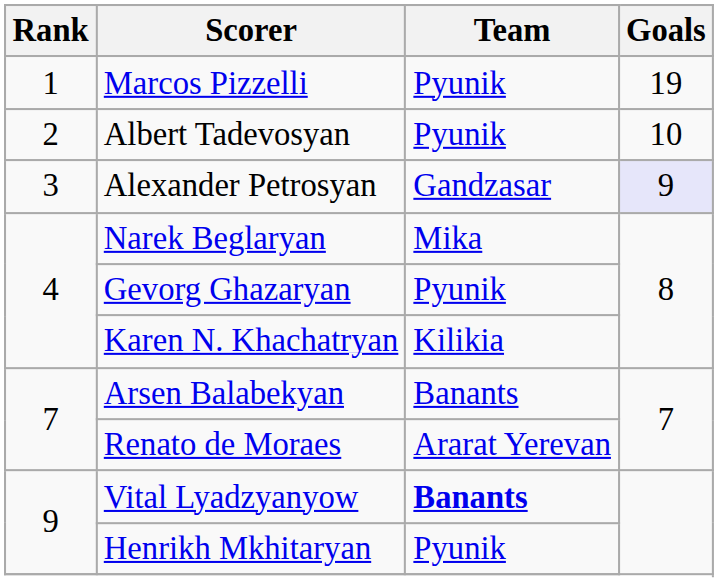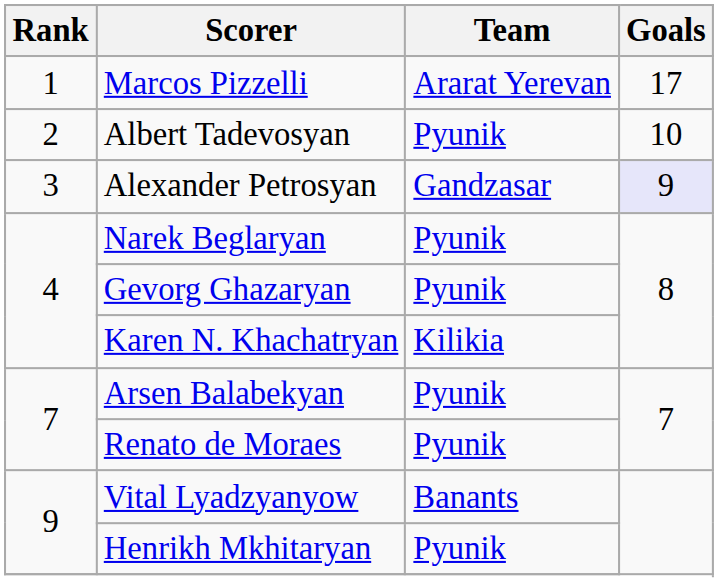Marcos Pizzelli | Team: Pyunik -> Ararat Yerevan
Marcos Pizzelli | Goals: 19 -> 17
Narek Beglaryan | Team: Mika -> Pyunik
Arsen Balabekyan | Team: Banants -> Pyunik
Renato de Moraes | Team: Ararat Yerevan -> Pyunik
Vital Lyadzyanyow | Team: bold -> normal
